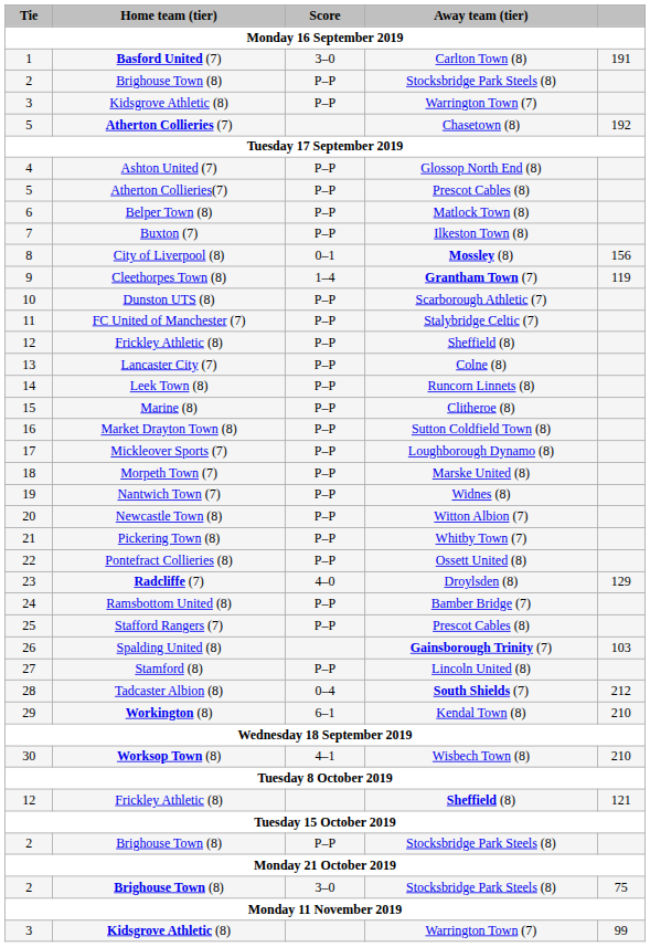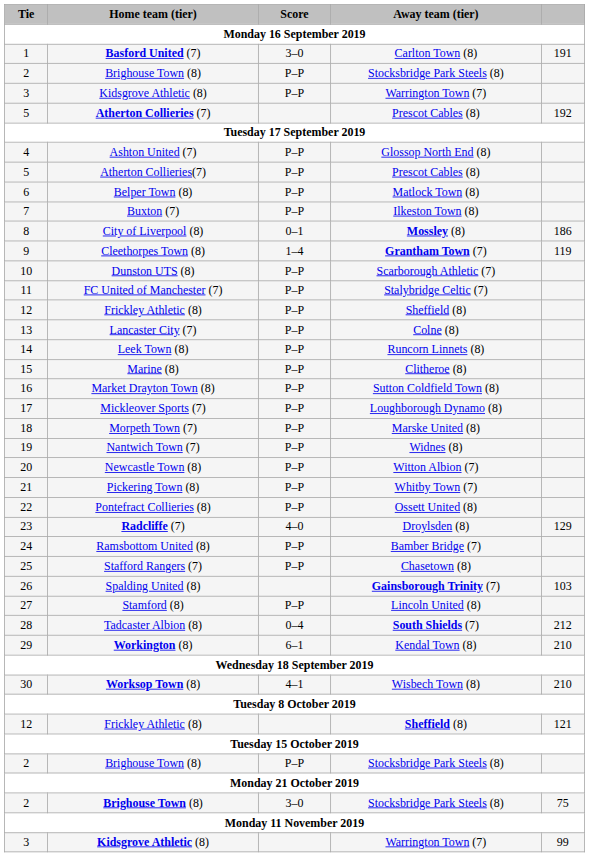Atherton Collieries (7) | Away team (tier): Chasetown (8) -> Prescot Cables (8)
City of Liverpool (8) | column 5: 156 -> 186
Stafford Rangers (7) | Away team (tier): Prescot Cables (8) -> Chasetown (8)
